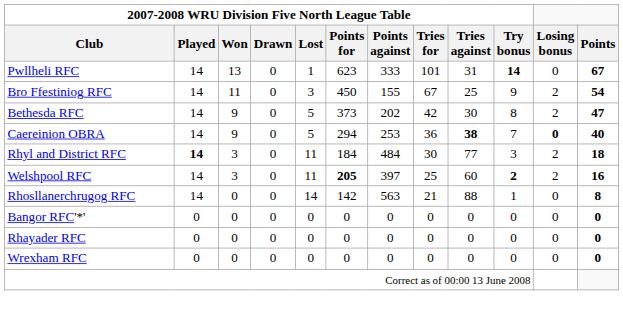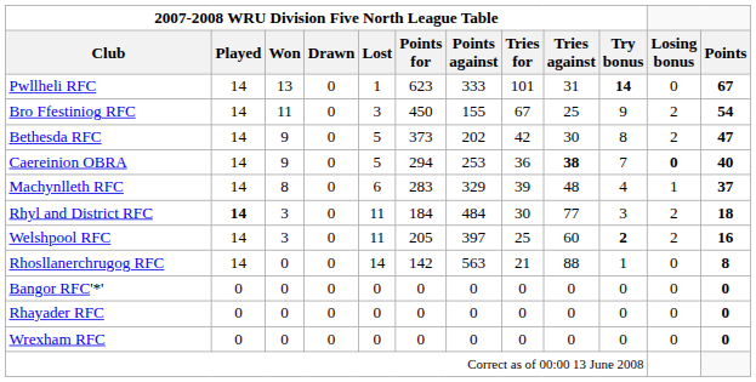+ row: Machynlleth RFC | 14 | 8 | 0 | 6 | 283 | 329 | 39 | 48 | 4 | 1 | 37
Welshpool RFC | 2007-2008 WRU Division Five North League Table / Points for: bold -> normal
